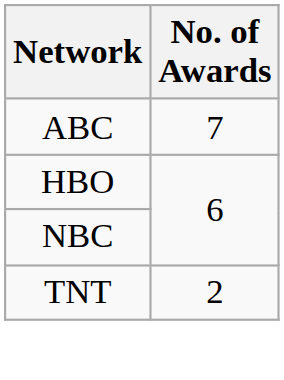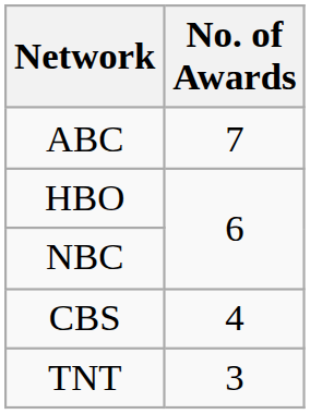+ row: CBS | 4
TNT | No. of Awards: 2 -> 3
